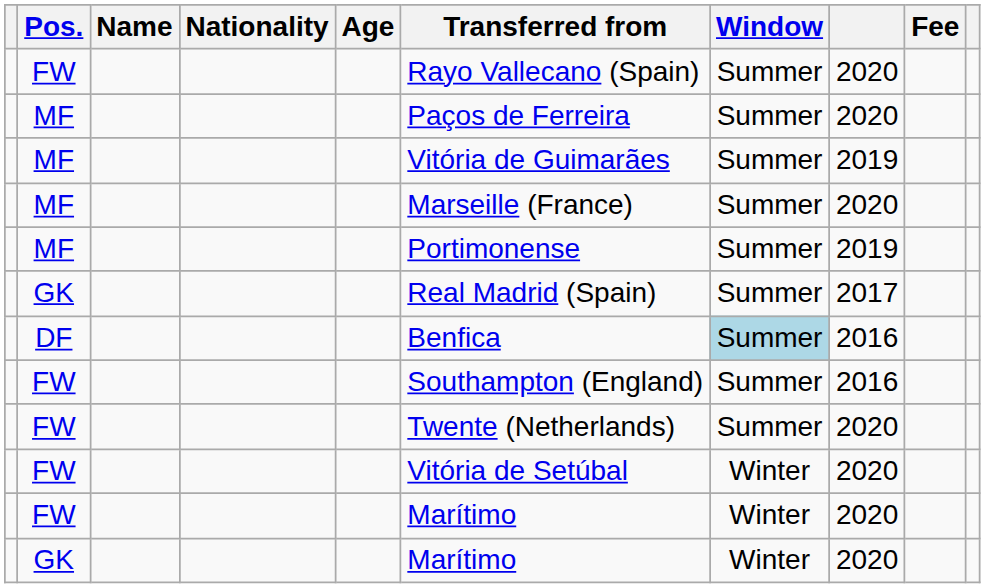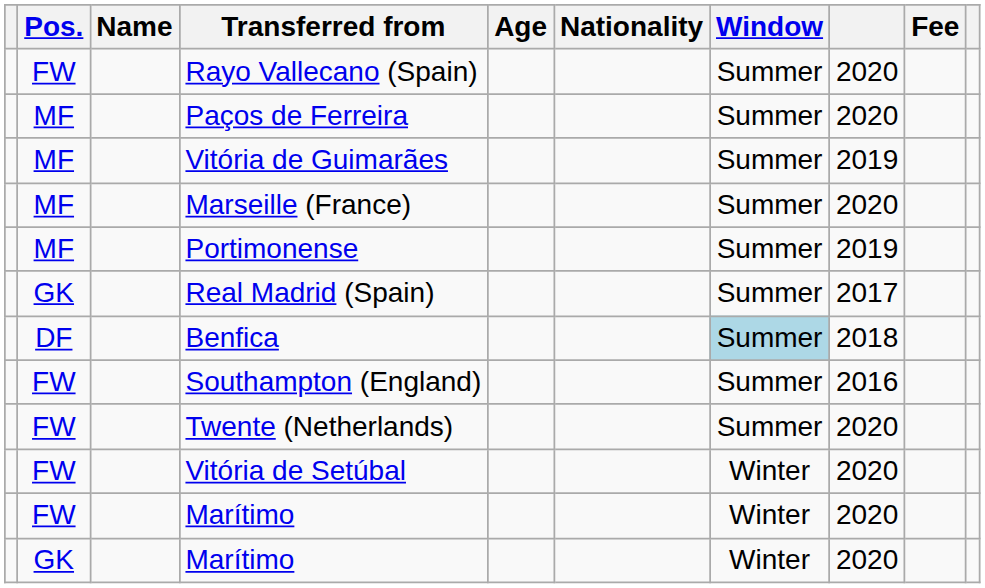columns swapped: Nationality <-> Transferred from
DF | column 8: 2016 -> 2018
